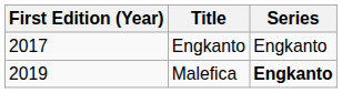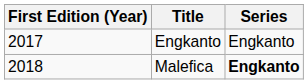Malefica | First Edition (Year): 2019 -> 2018
